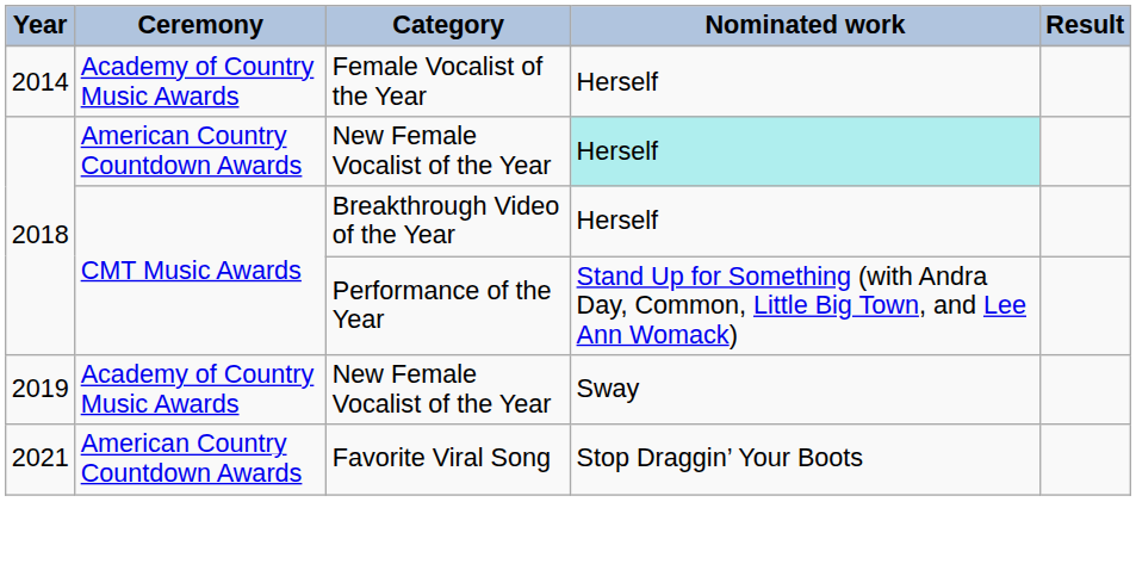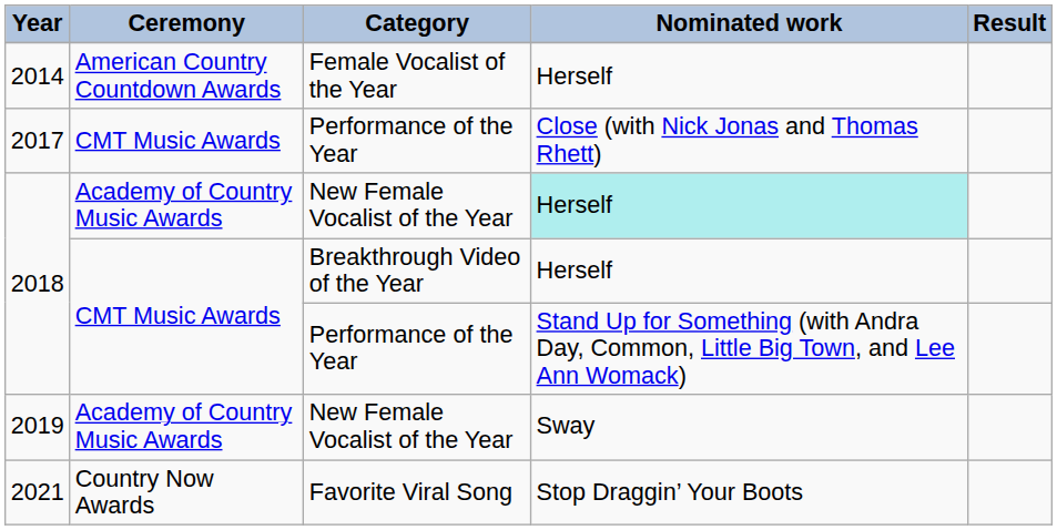2014 | Ceremony: Academy of Country Music Awards -> American Country Countdown Awards
+ row: 2017 | CMT Music Awards | Performance of the Year | Close (with Nick Jonas and Thomas Rhett)
2018 / New Female Vocalist of the Year | Ceremony: American Country Countdown Awards -> Academy of Country Music Awards
2021 | Ceremony: American Country Countdown Awards -> Country Now Awards
